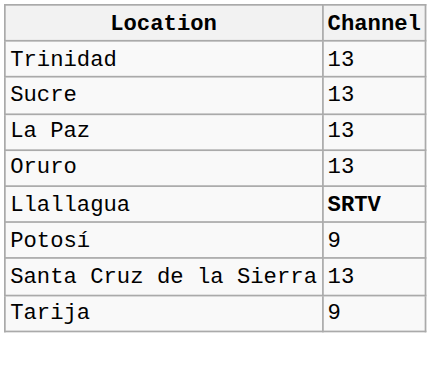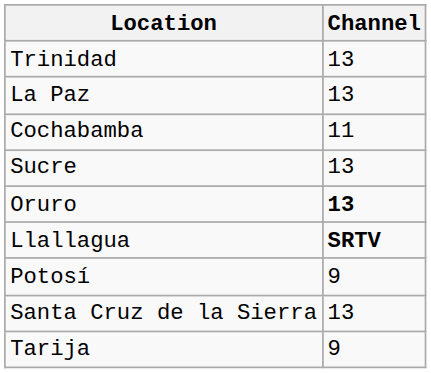rows swapped: Sucre <-> La Paz
+ row: Cochabamba | 11
Oruro | Channel: normal -> bold
